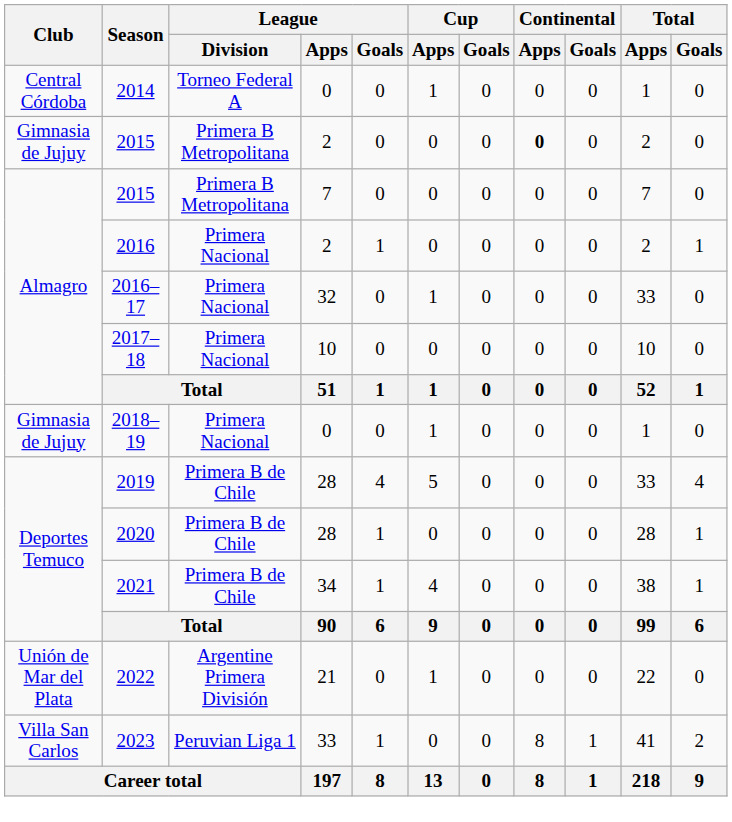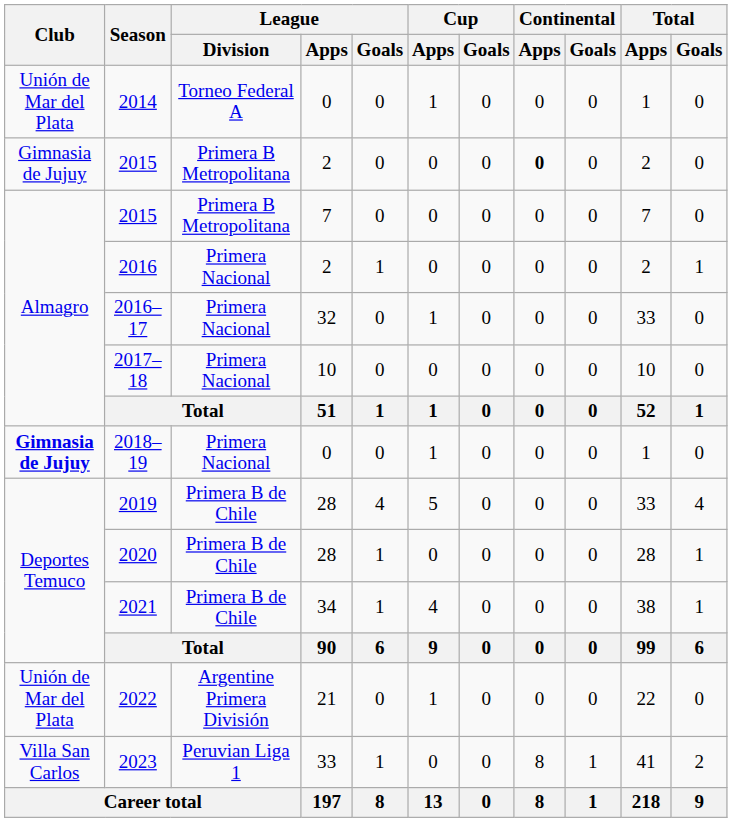2014 | Club: Central Córdoba -> Unión de Mar del Plata
2018–19 | Club: normal -> bold
